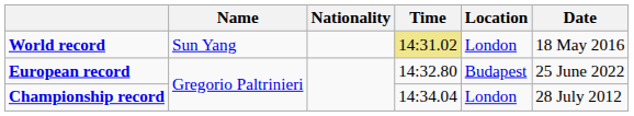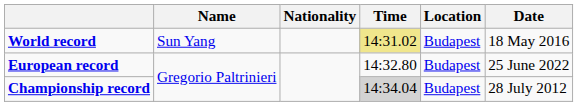World record | Location: London -> Budapest
Championship record | Time: no background -> lightgrey background
Championship record | Location: London -> Budapest
